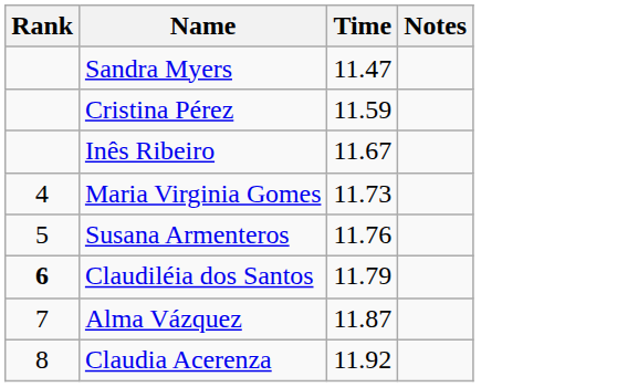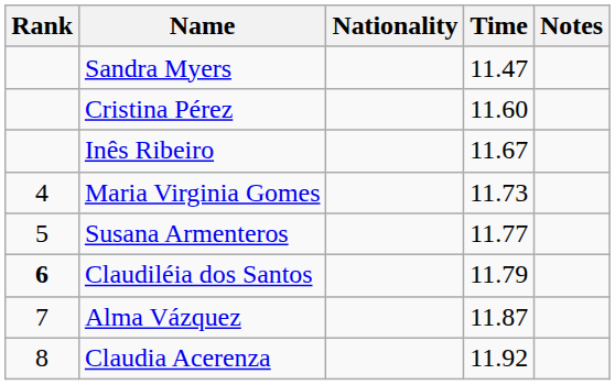+ column: Nationality
Cristina Pérez | Time: 11.59 -> 11.60
Susana Armenteros | Time: 11.76 -> 11.77
